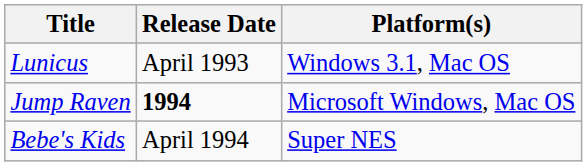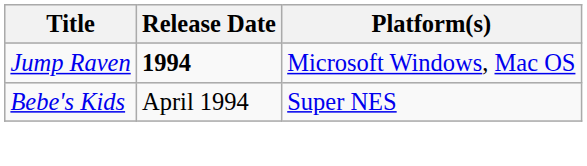- row: Lunicus | April 1993 | Windows 3.1, Mac OS
